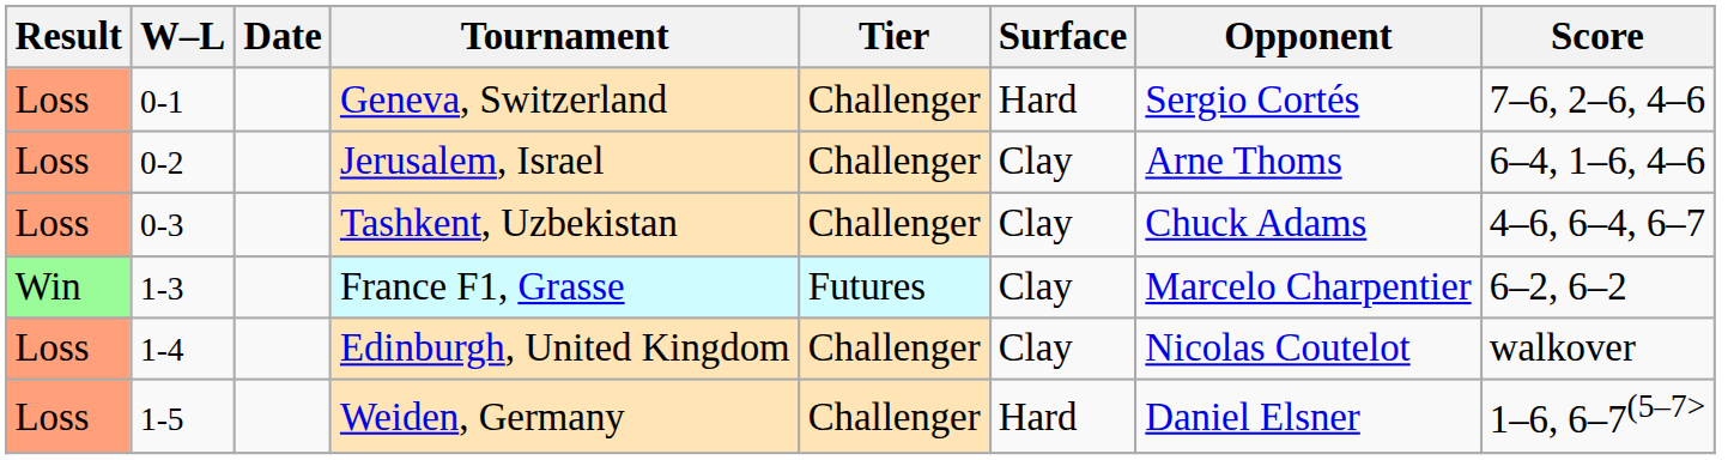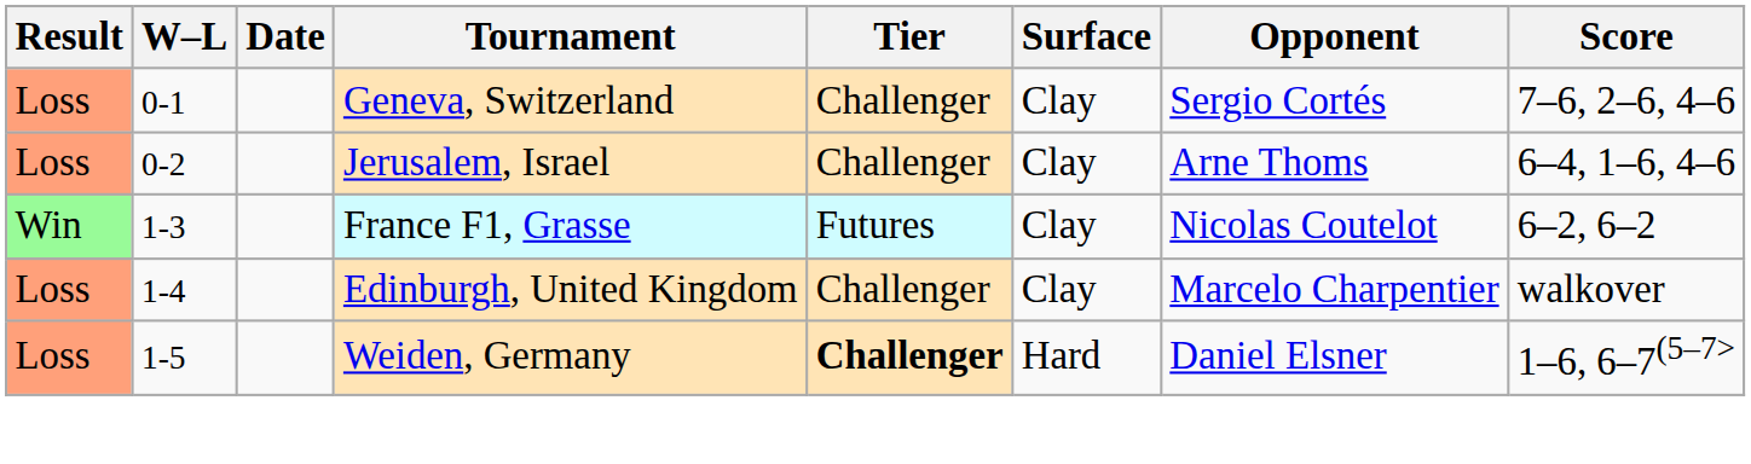Geneva, Switzerland | Surface: Hard -> Clay
- row: Loss | 0-3 | Tashkent, Uzbekistan | Challenger | Clay | Chuck Adams | 4–6, 6–4, 6–7
France F1, Grasse | Opponent: Marcelo Charpentier -> Nicolas Coutelot
Edinburgh, United Kingdom | Opponent: Nicolas Coutelot -> Marcelo Charpentier
Weiden, Germany | Tier: normal -> bold
